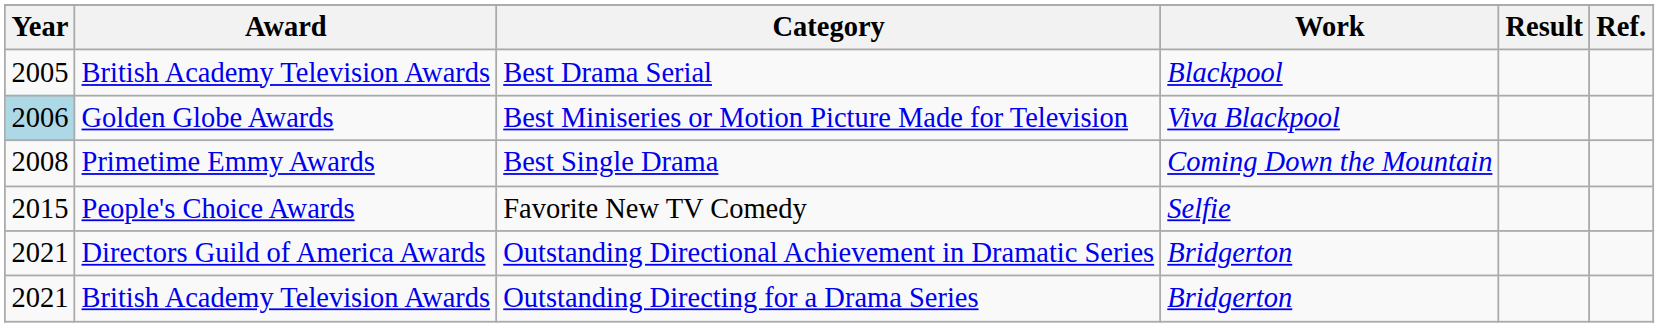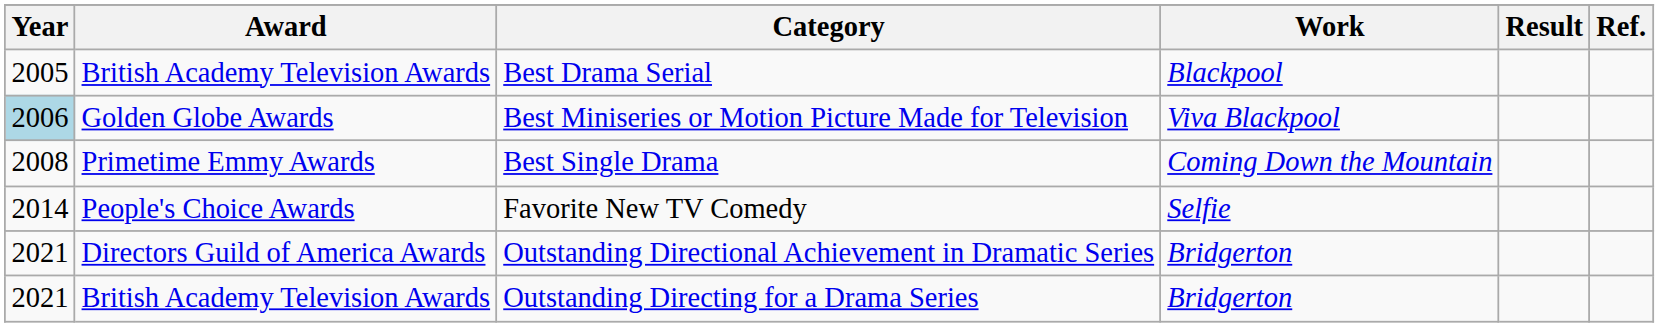Favorite New TV Comedy | Year: 2015 -> 2014
